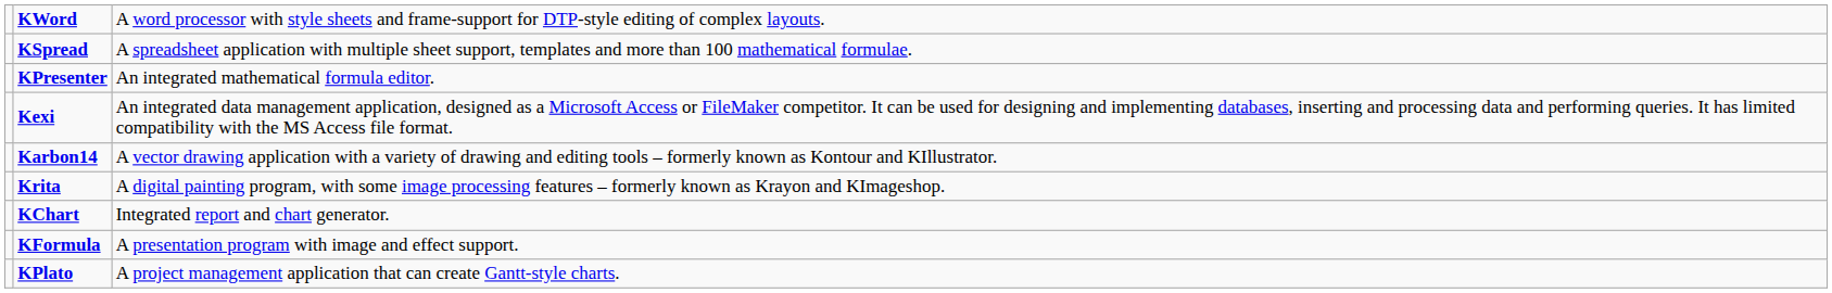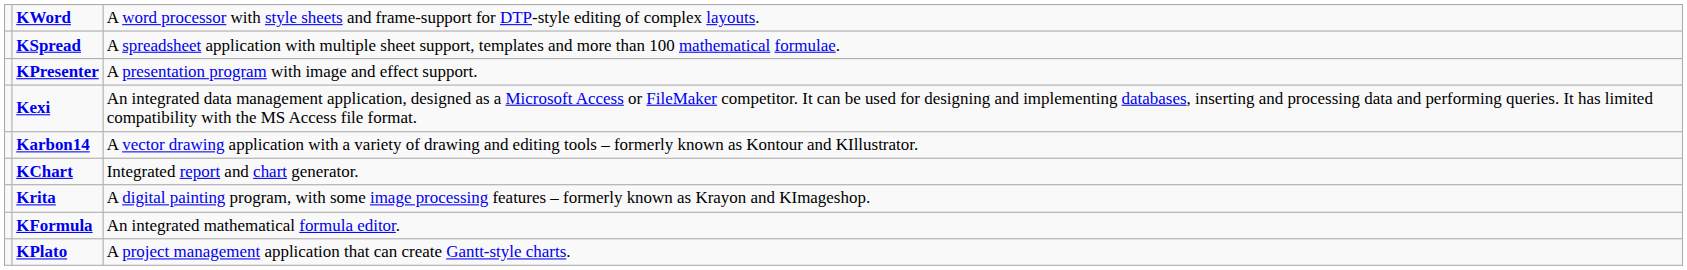KPresenter | column 3: An integrated mathematical formula editor. -> A presentation program with image and effect support.
rows swapped: Krita <-> KChart
KFormula | column 3: A presentation program with image and effect support. -> An integrated mathematical formula editor.
